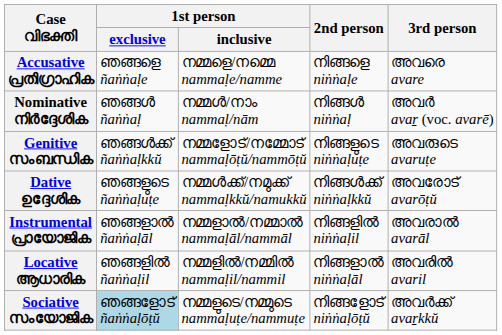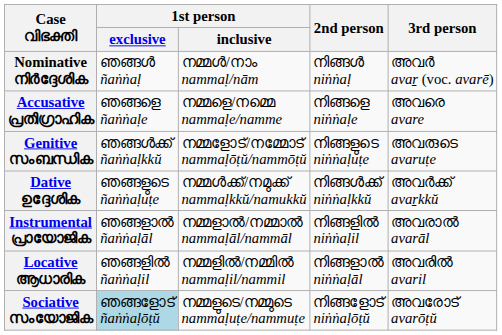rows swapped: Nominative നിർദ്ദേശിക <-> Accusative പ്രതിഗ്രാഹിക
Dative ഉദ്ദേശിക | 3rd person: അവരോട് avarōṭŭ -> അവർക്ക് avaṟkkŭ
Sociative സംയോജിക | 3rd person: അവർക്ക് avaṟkkŭ -> അവരോട് avarōṭŭ
